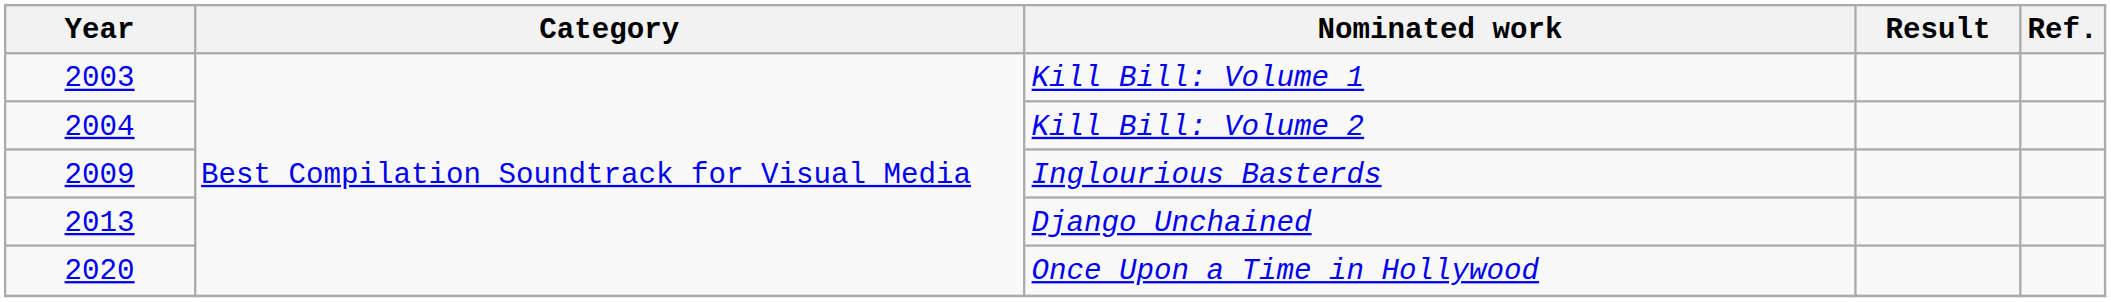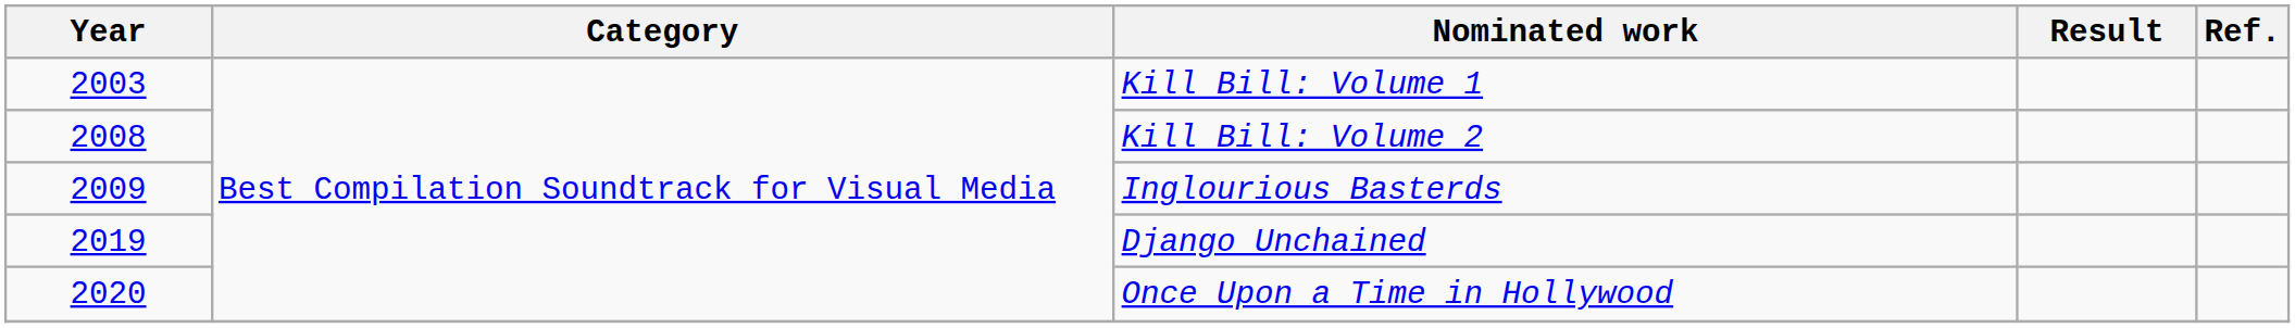Kill Bill: Volume 2 | Year: 2004 -> 2008
Django Unchained | Year: 2013 -> 2019
